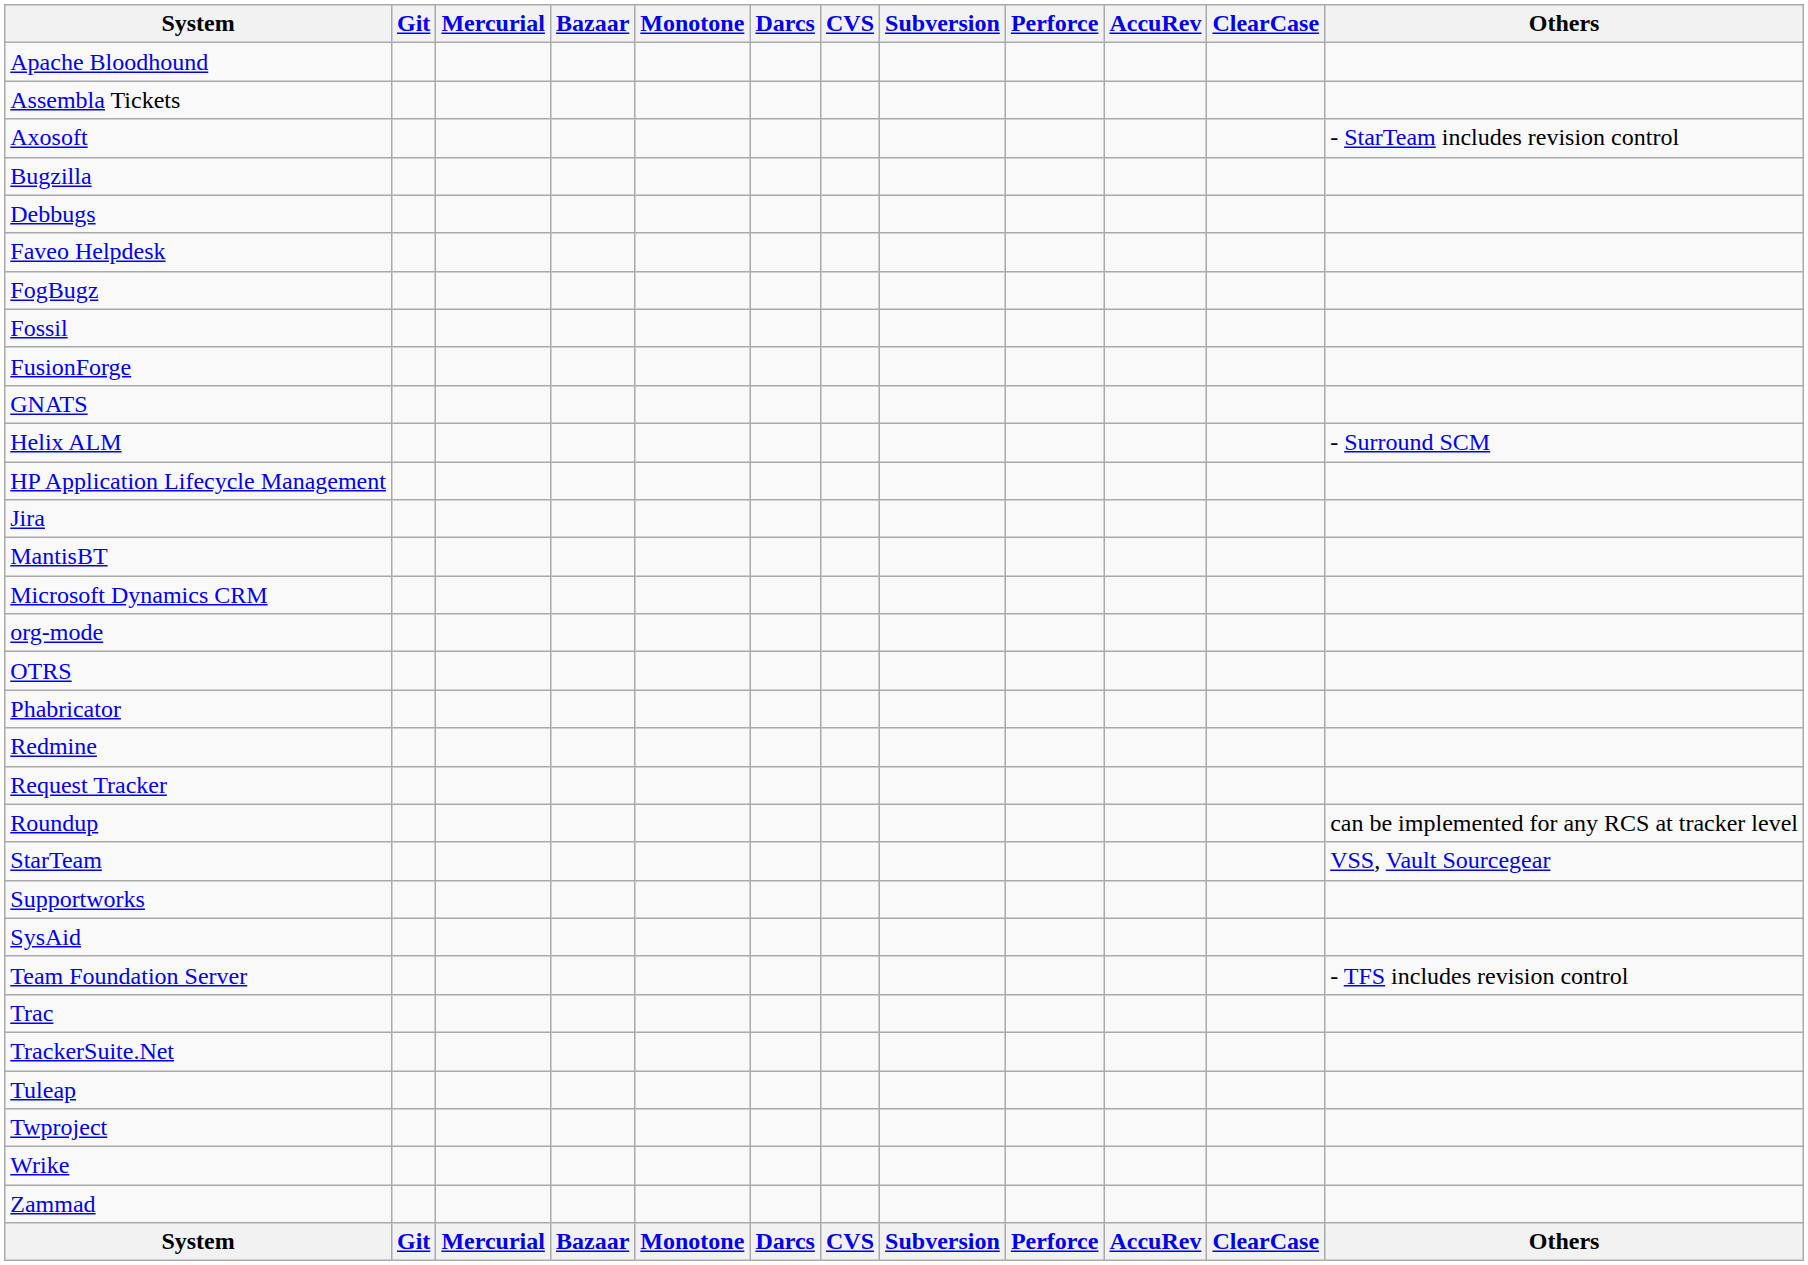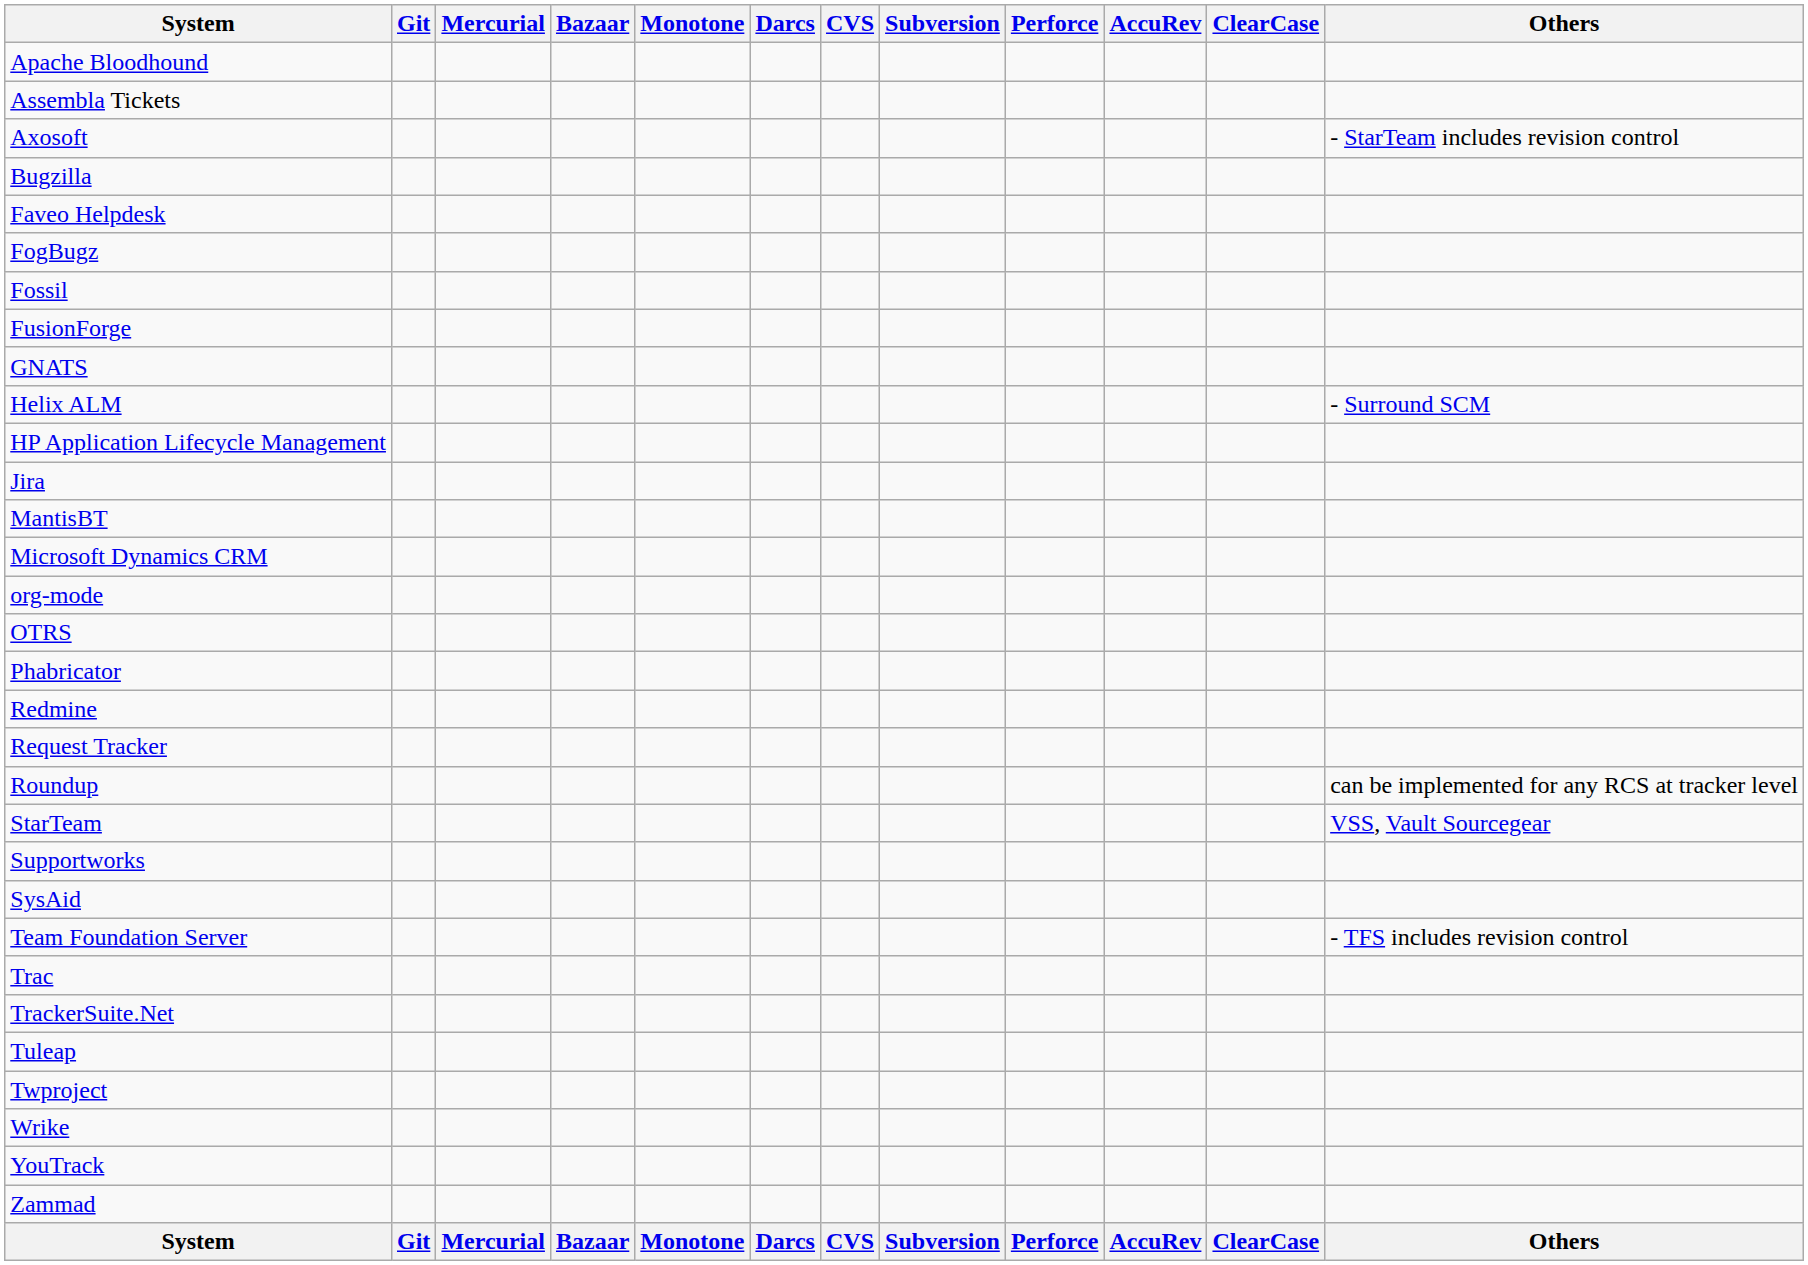- row: Debbugs
+ row: YouTrack
